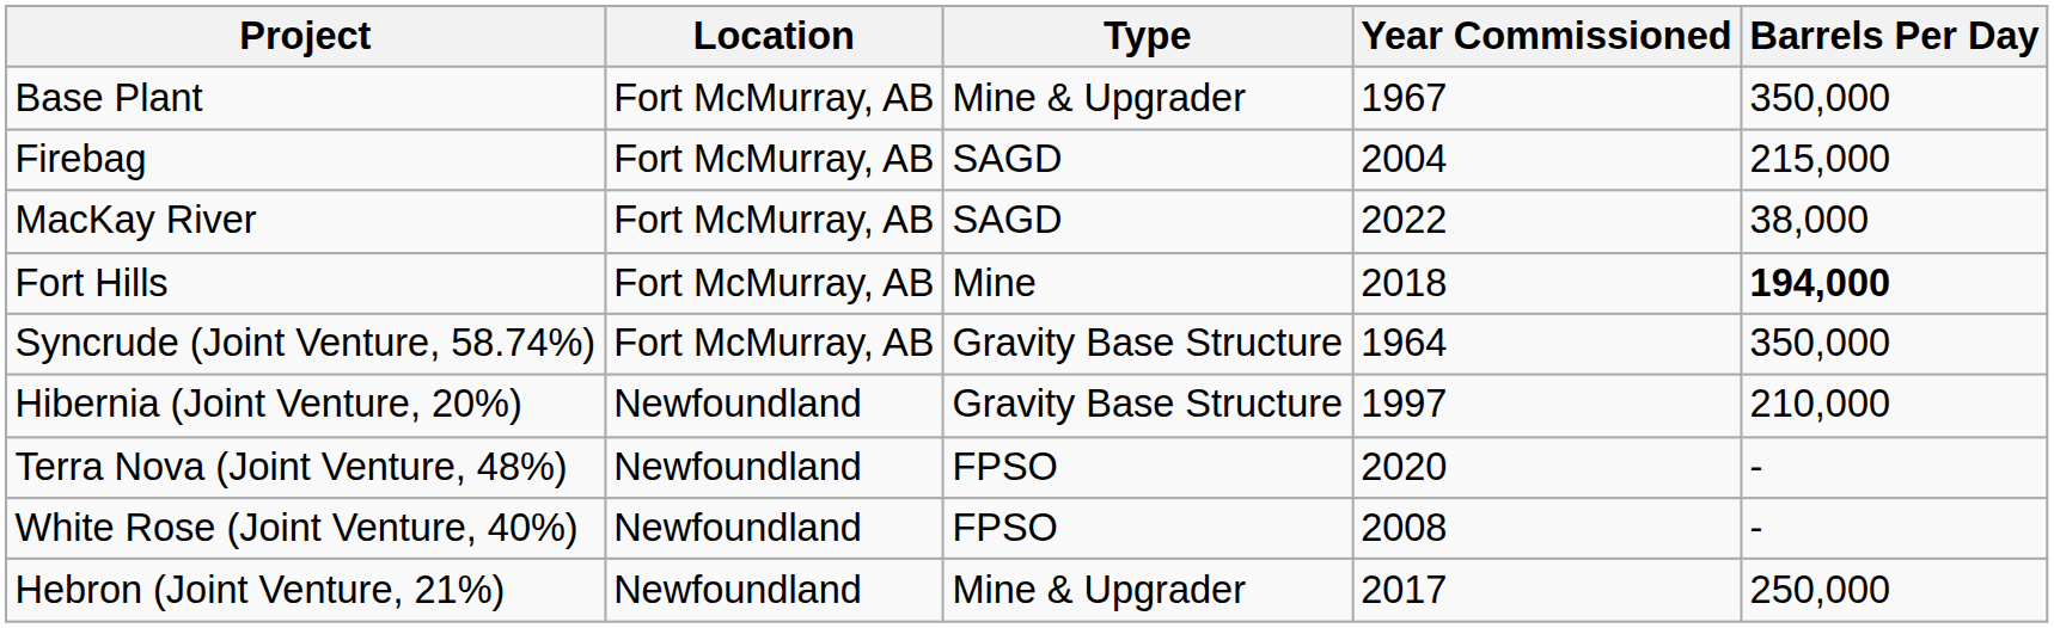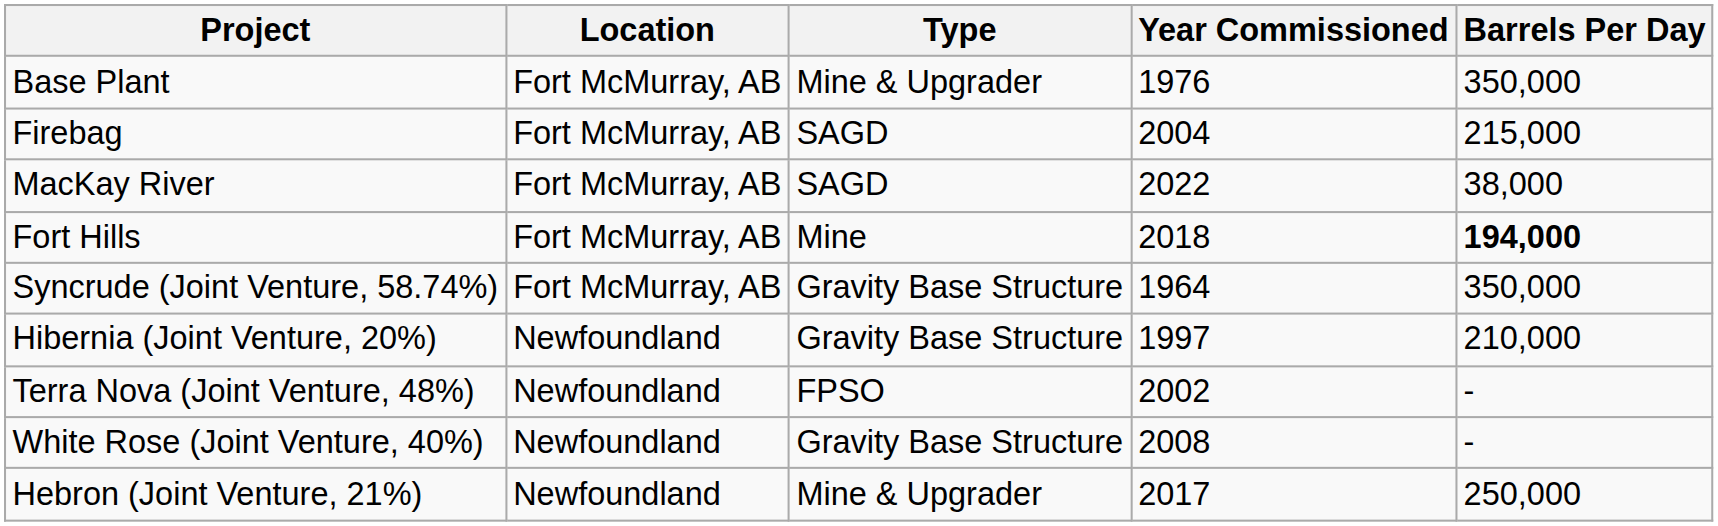Base Plant | Year Commissioned: 1967 -> 1976
Terra Nova (Joint Venture, 48%) | Year Commissioned: 2020 -> 2002
White Rose (Joint Venture, 40%) | Type: FPSO -> Gravity Base Structure
